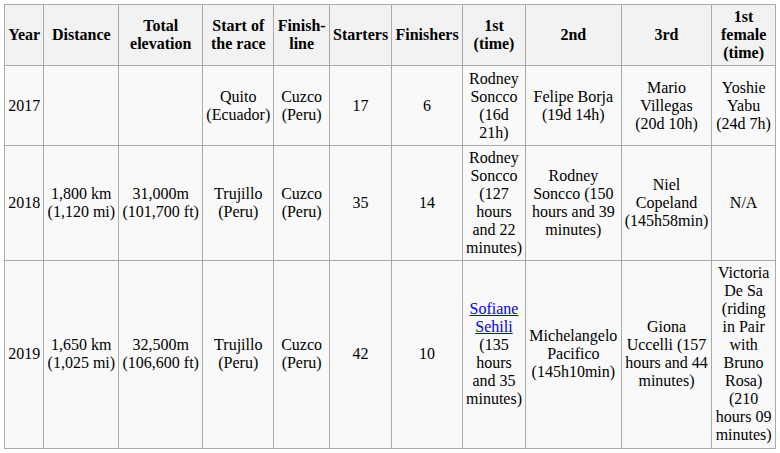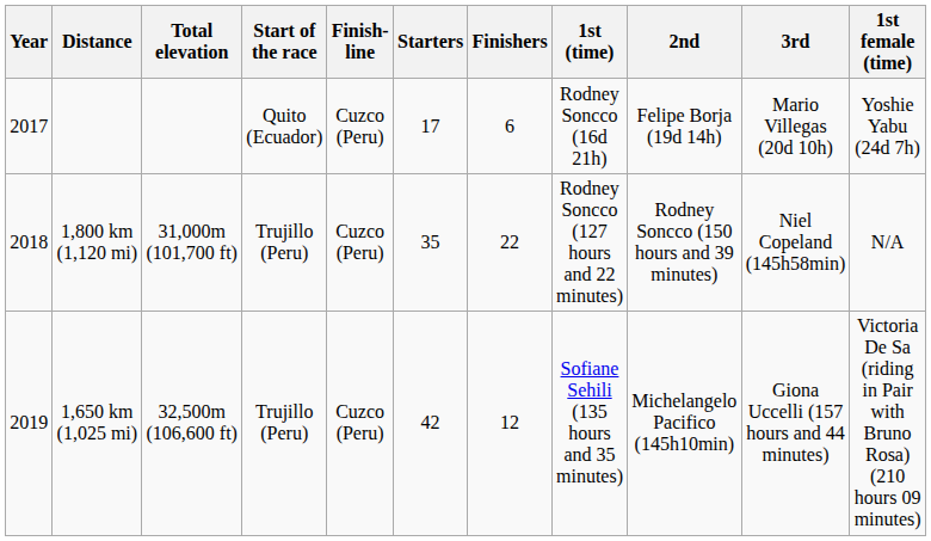1,800 km (1,120 mi) | Finishers: 14 -> 22
1,650 km (1,025 mi) | Finishers: 10 -> 12
